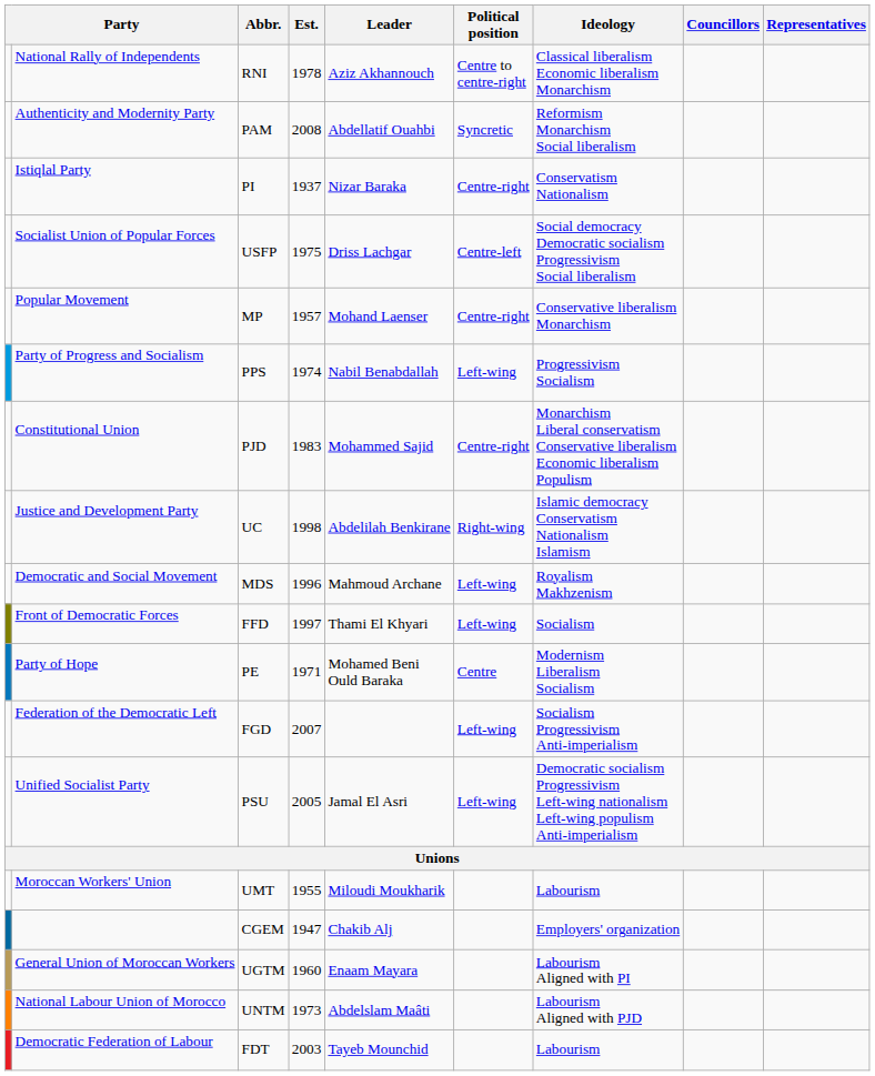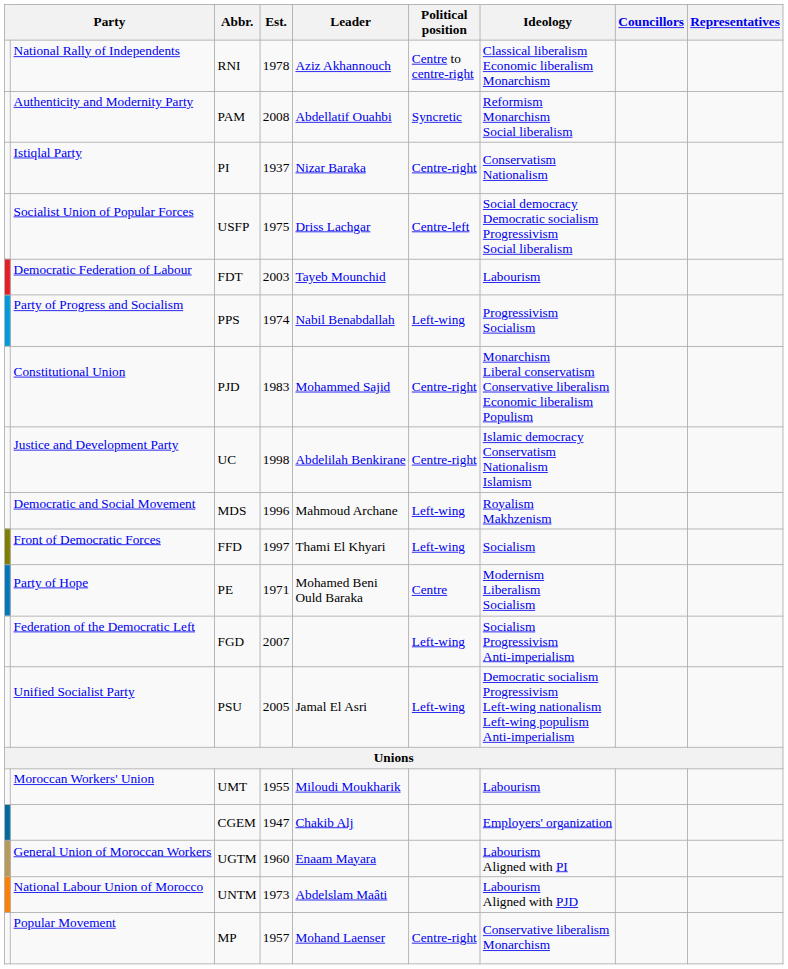rows swapped: Popular Movement <-> Democratic Federation of Labour
Justice and Development Party | Political position: Right-wing -> Centre-right
